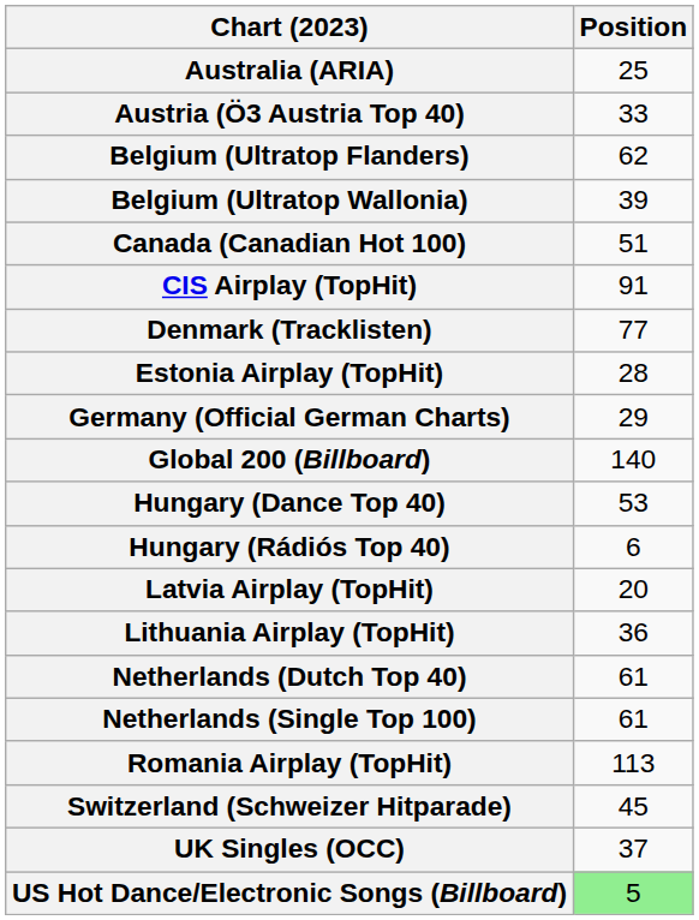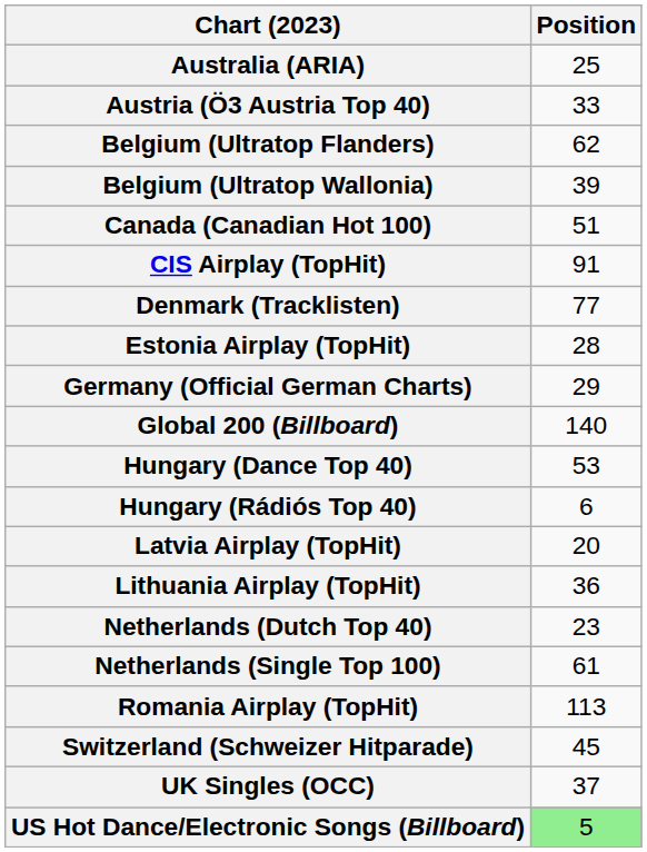Netherlands (Dutch Top 40) | Position: 61 -> 23
